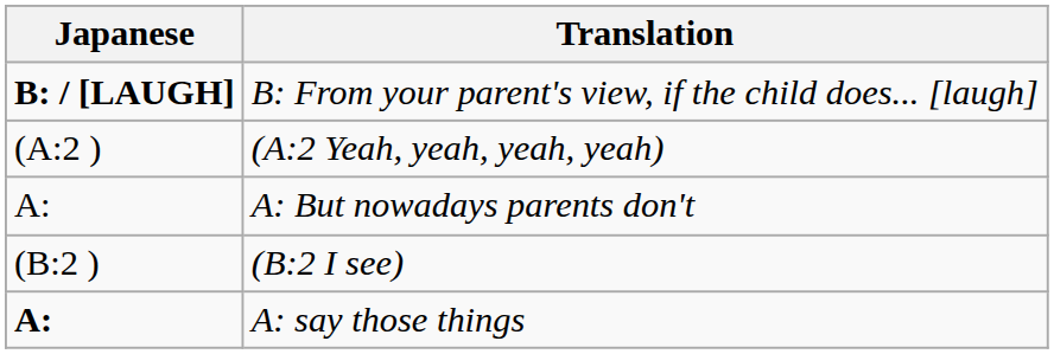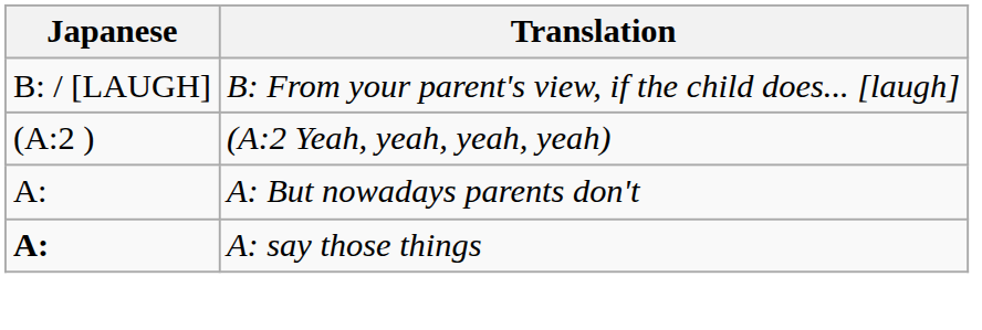B: From your parent's view, if the child does... [laugh] | Japanese: bold -> normal
- row: (B:2 ) | (B:2 I see)
